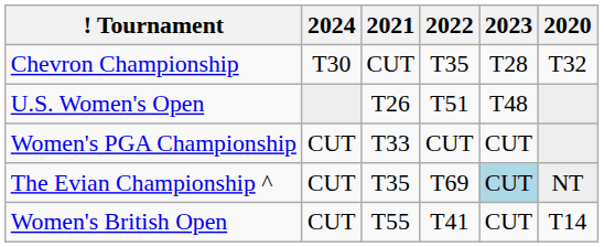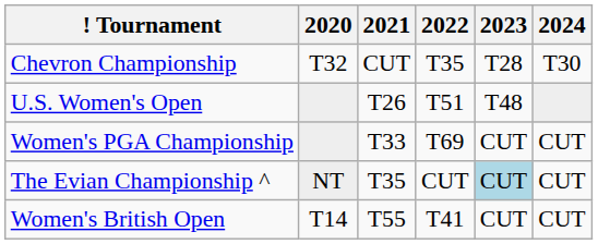columns swapped: 2020 <-> 2024
Women's PGA Championship | 2022: CUT -> T69
The Evian Championship ^ | 2022: T69 -> CUT
